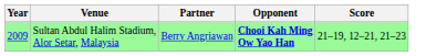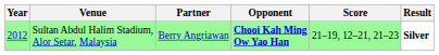+ column: Result | Silver
Sultan Abdul Halim Stadium, Alor Setar, Malaysia | Year: 2009 -> 2012
